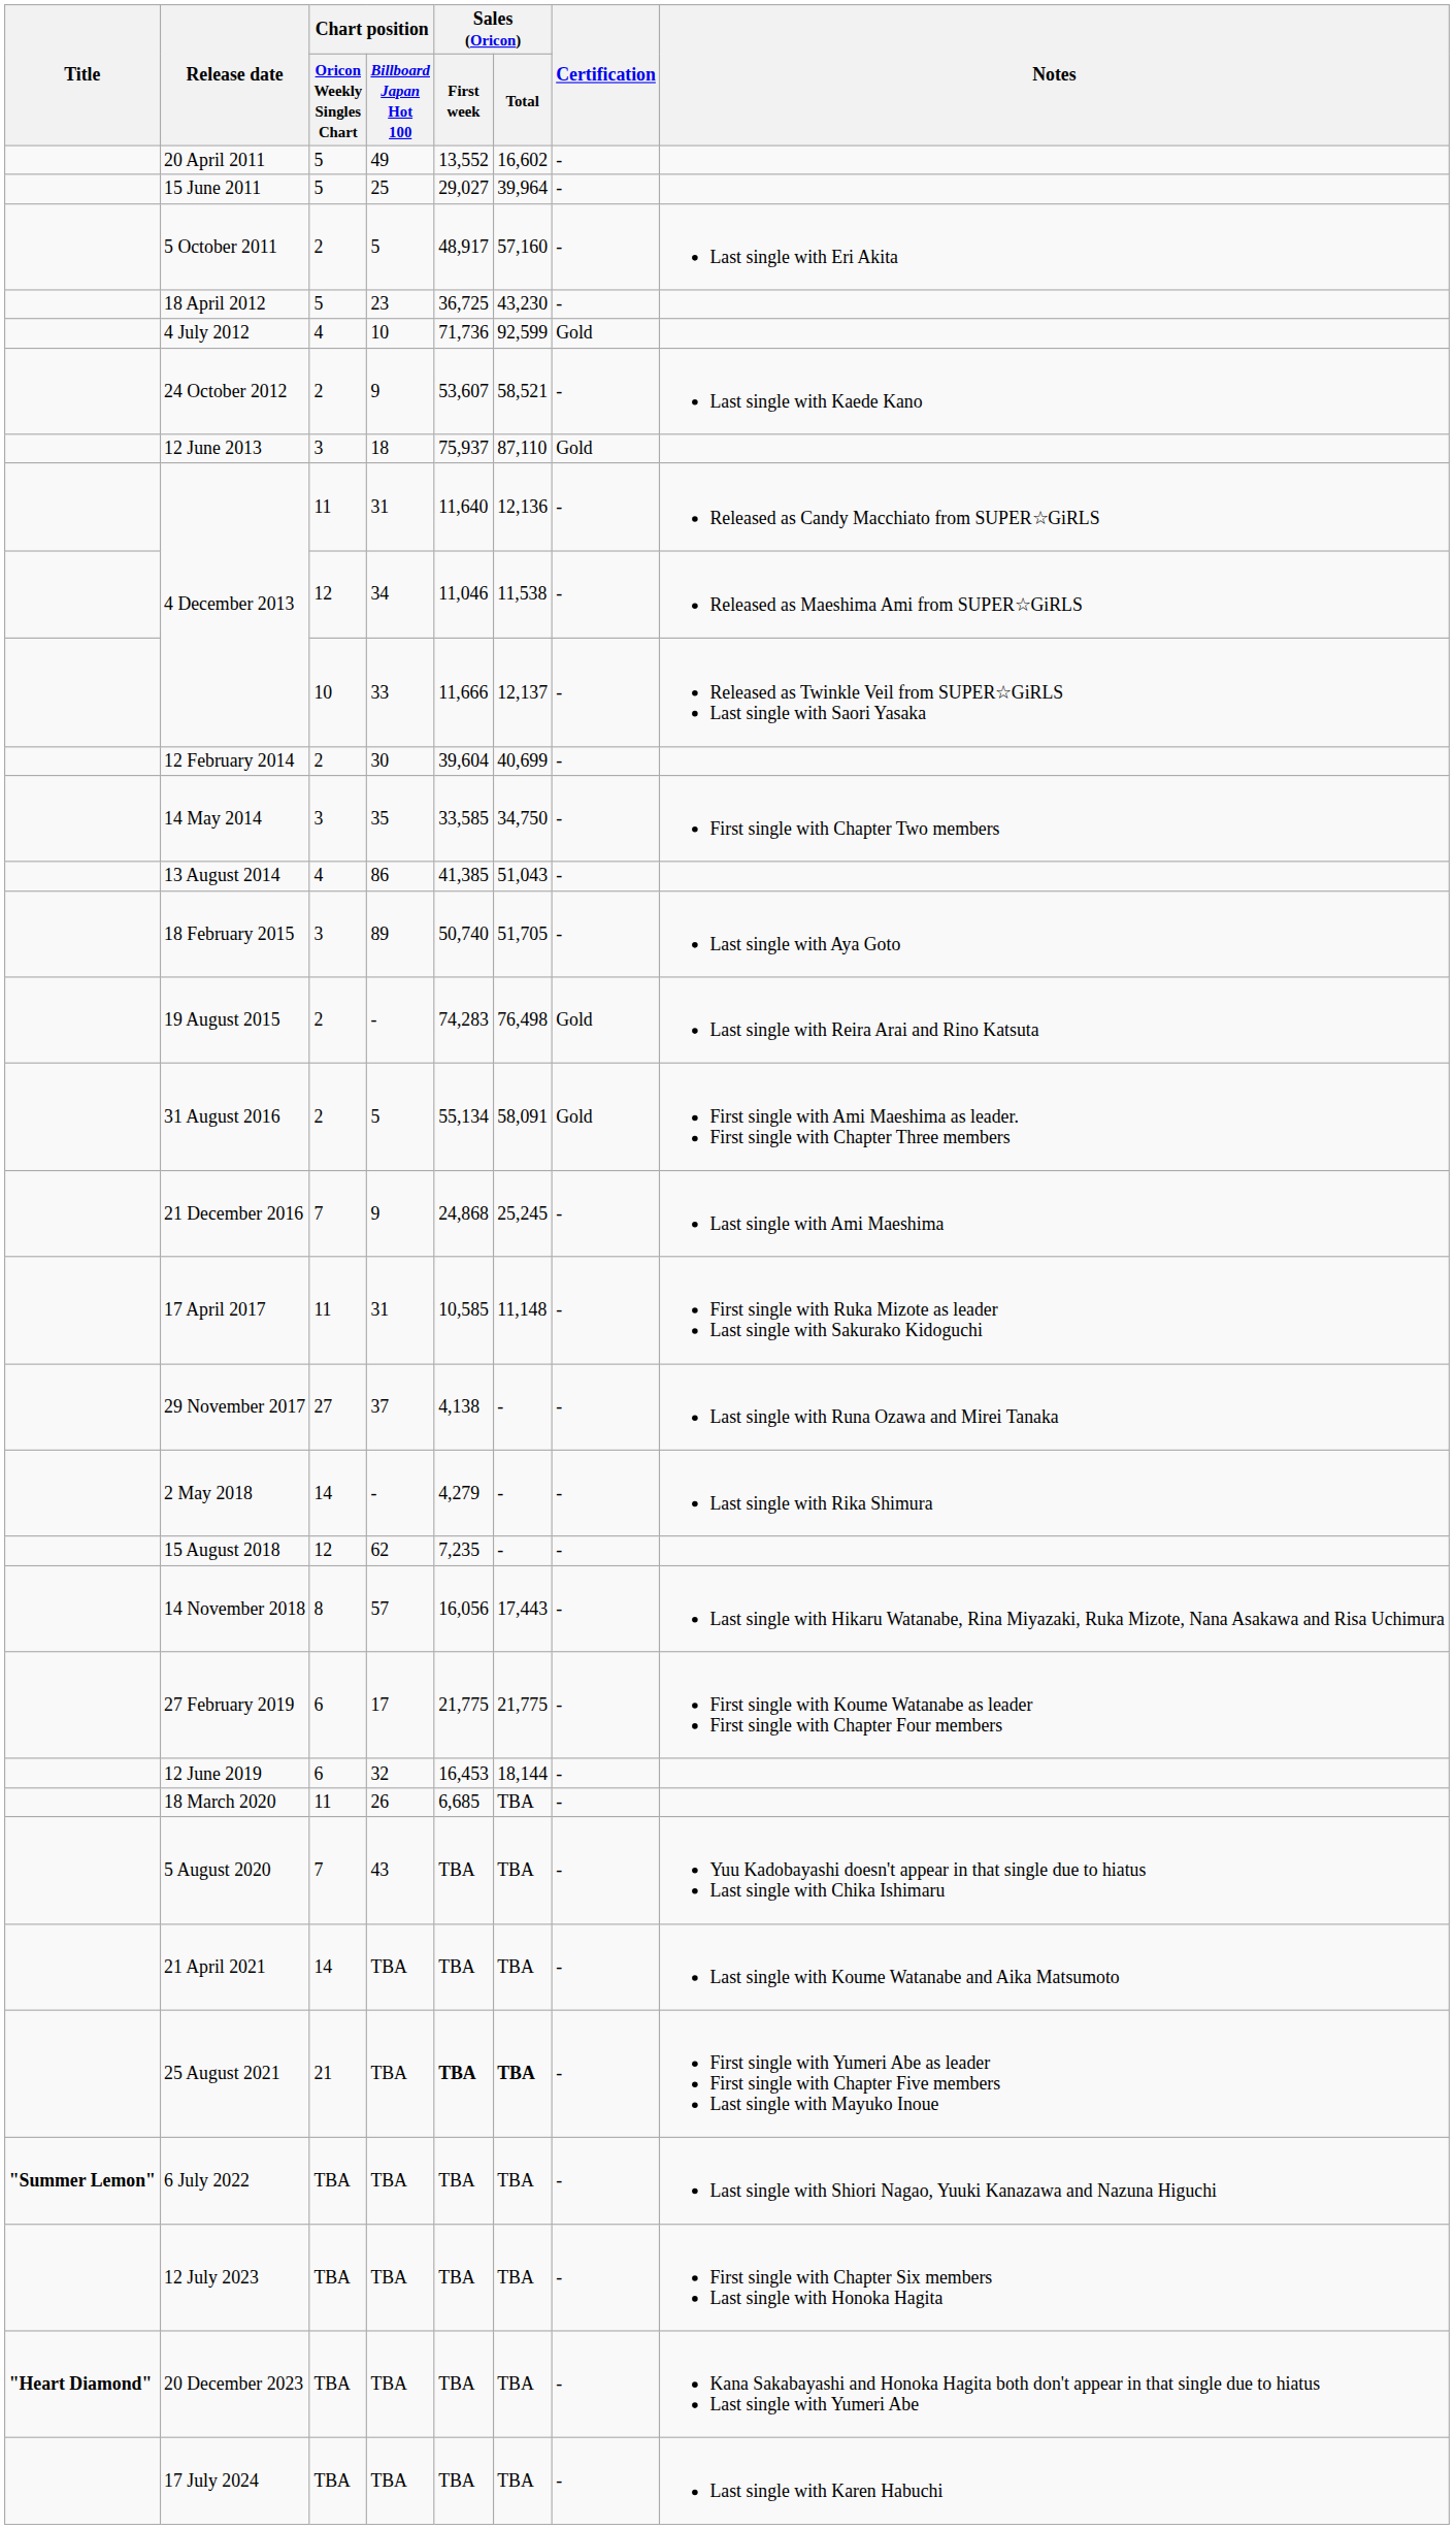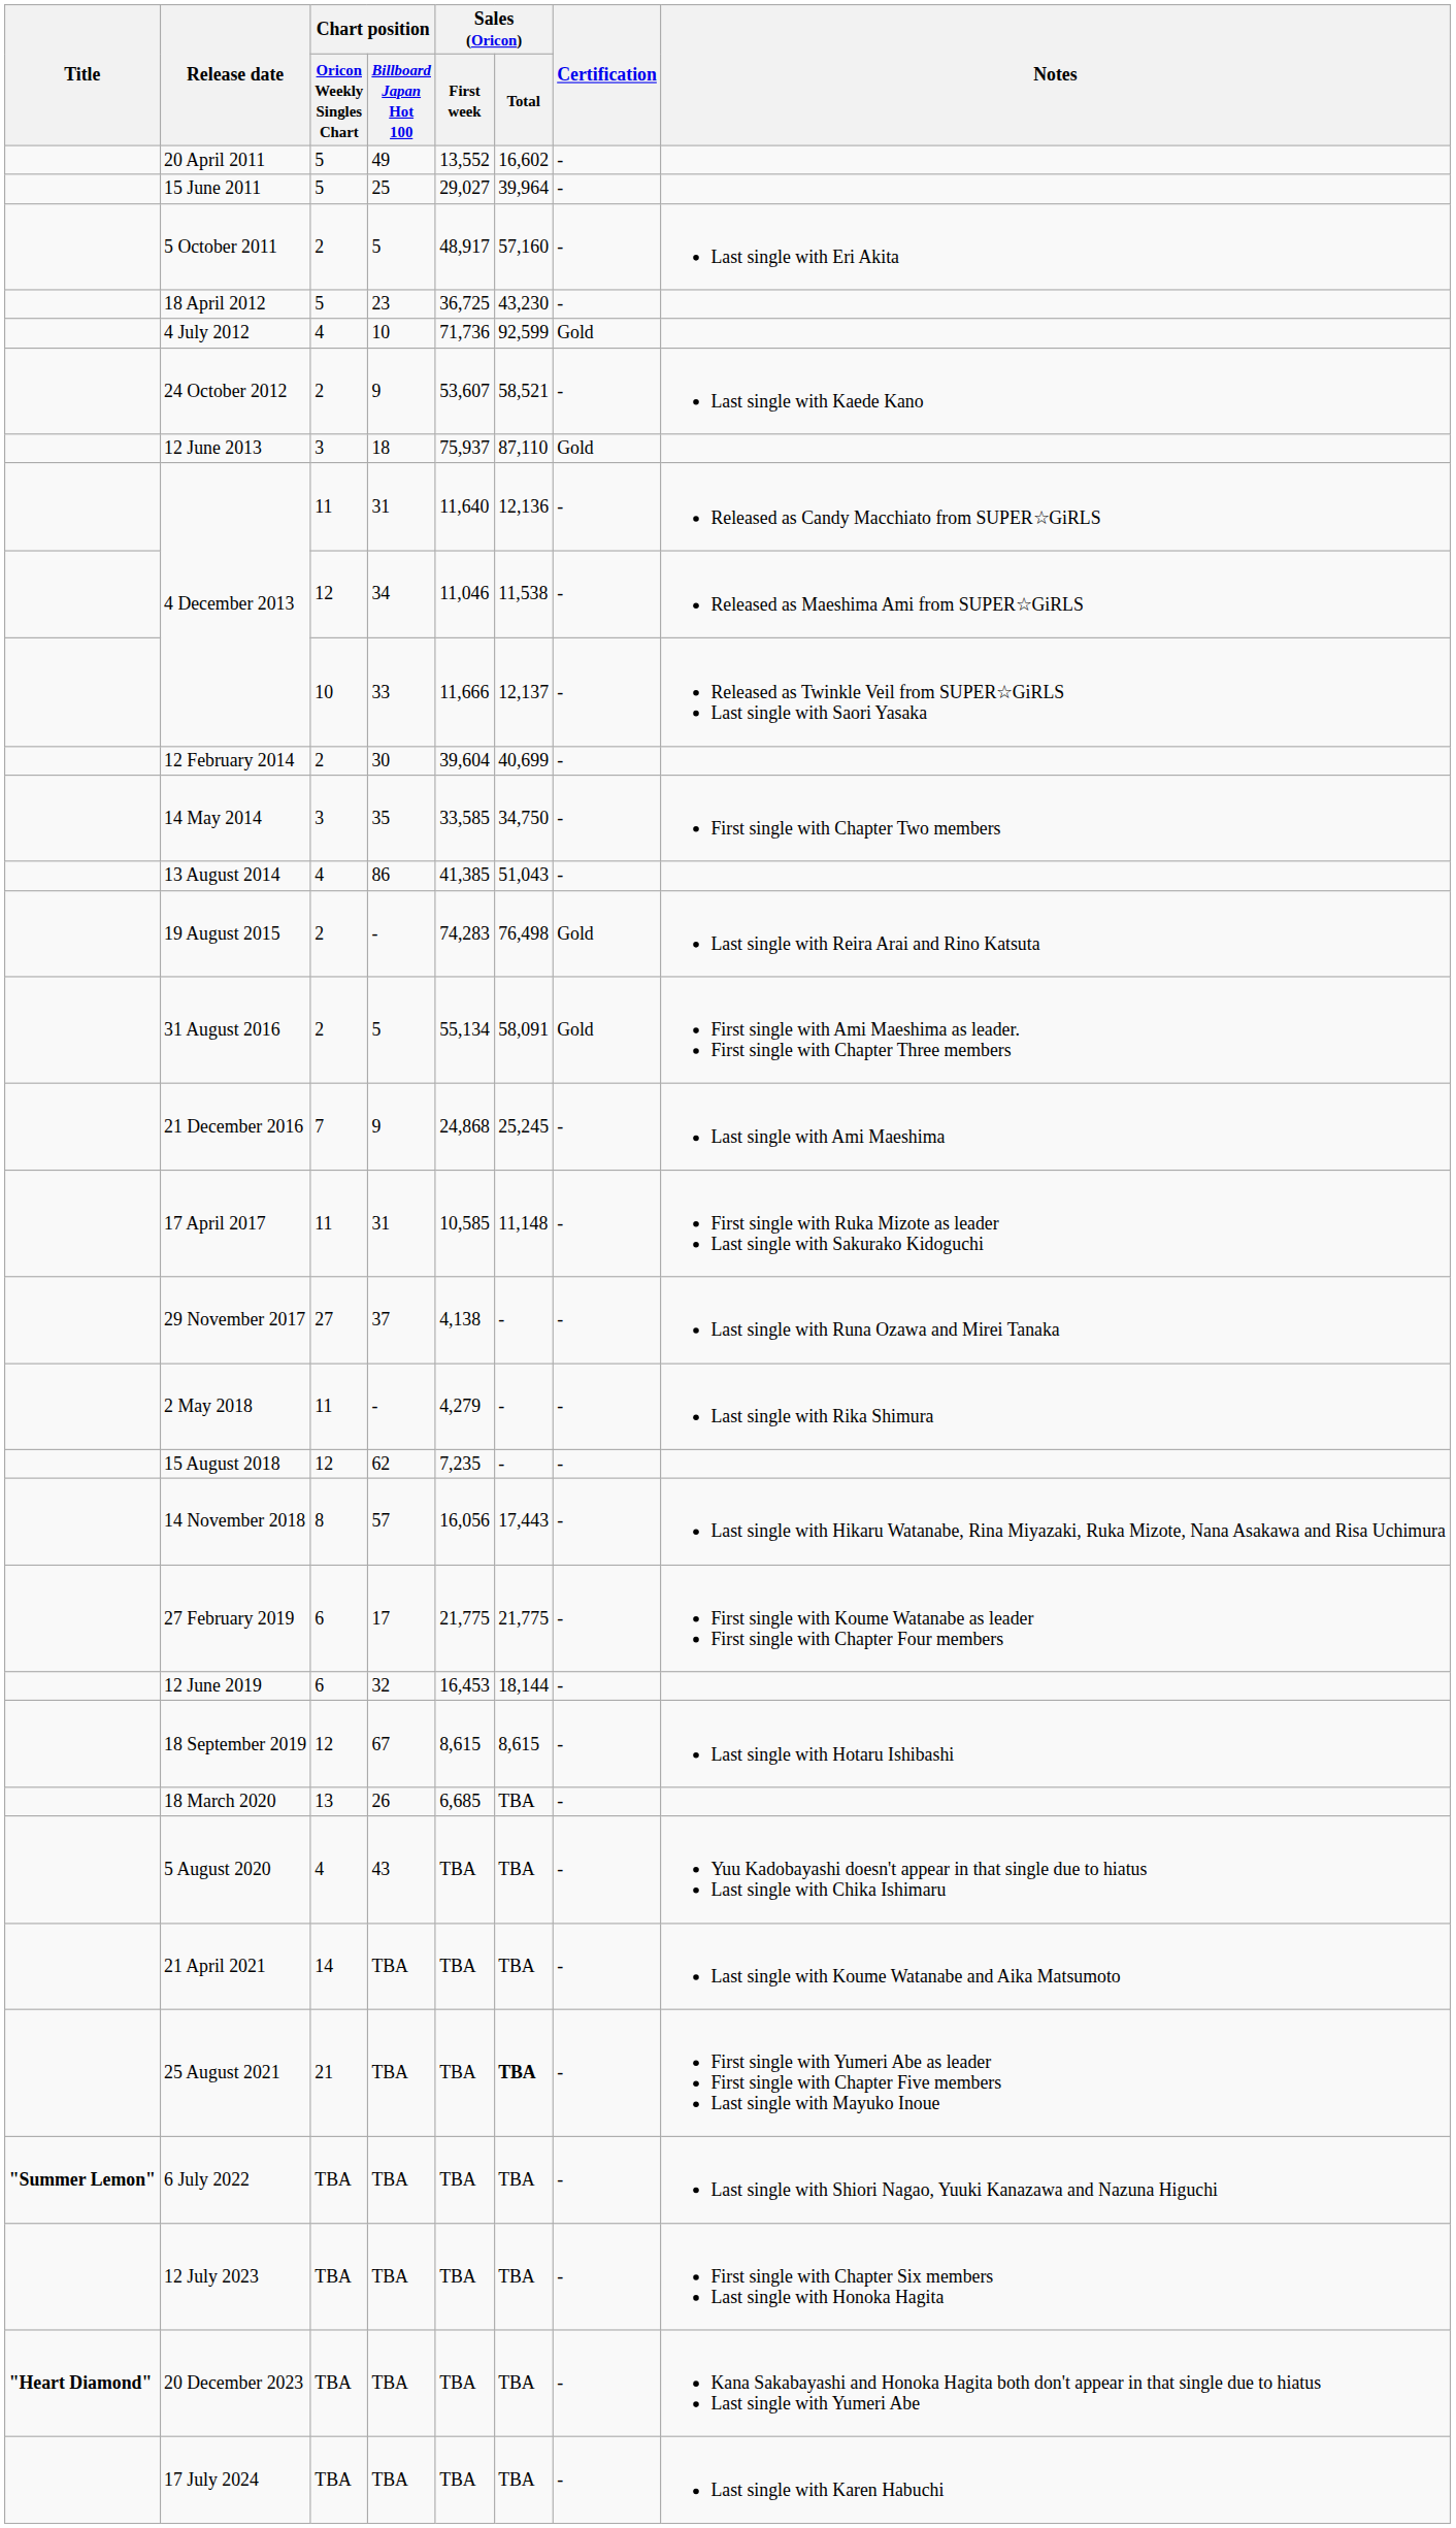- row: 18 February 2015 | 3 | 89 | 50,740 | 51,705 | - | Last single with Aya Goto
2 May 2018 | Chart position / Oricon Weekly Singles Chart: 14 -> 11
+ row: 18 September 2019 | 12 | 67 | 8,615 | 8,615 | - | Last single with Hotaru Ishibashi
18 March 2020 | Chart position / Oricon Weekly Singles Chart: 11 -> 13
5 August 2020 | Chart position / Oricon Weekly Singles Chart: 7 -> 4
25 August 2021 | Sales (Oricon) / First week: bold -> normal
